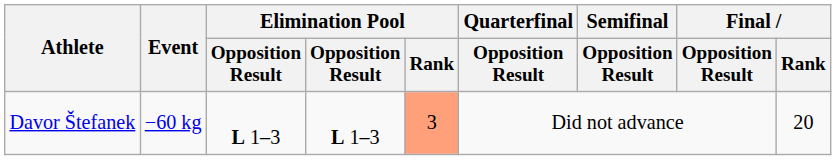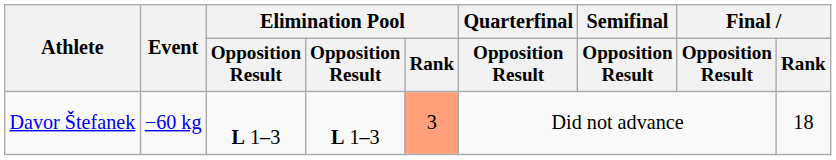Davor Štefanek | Final / Rank: 20 -> 18
